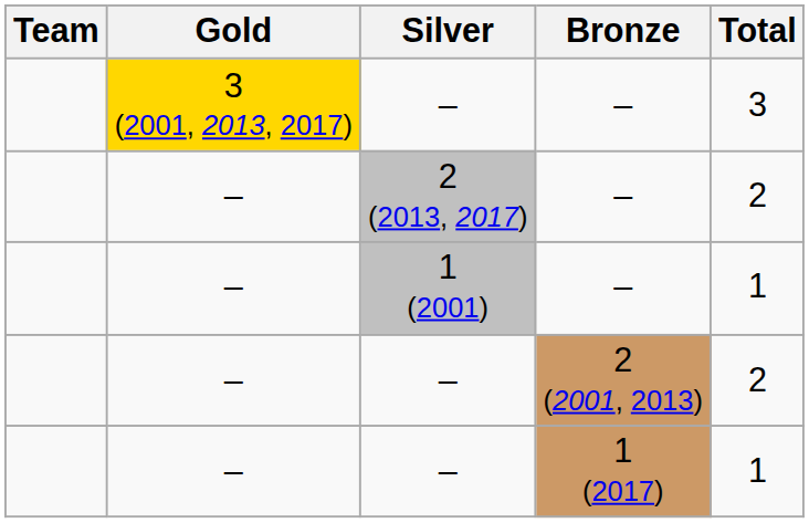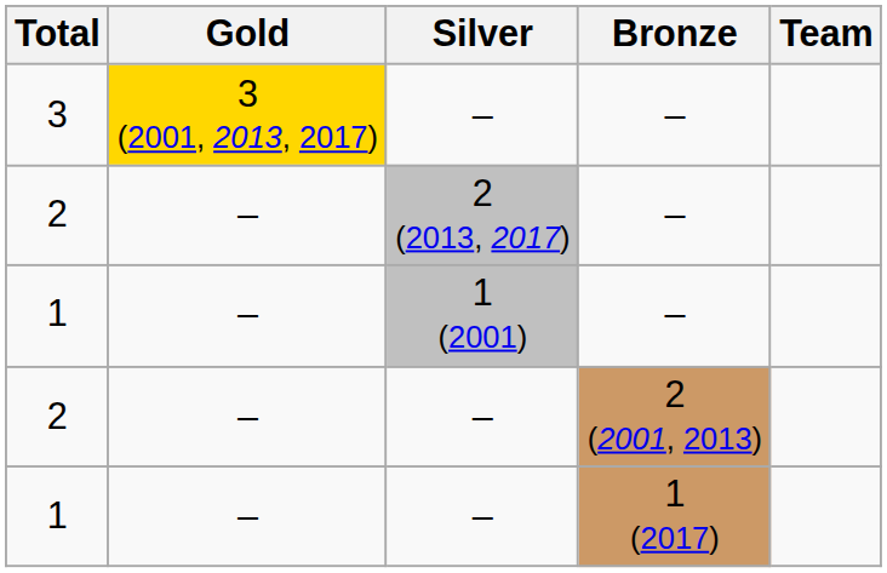columns swapped: Team <-> Total
